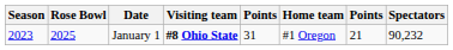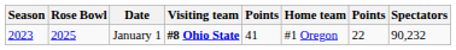January 1 | column 5: 31 -> 41
January 1 | column 7: 21 -> 22
